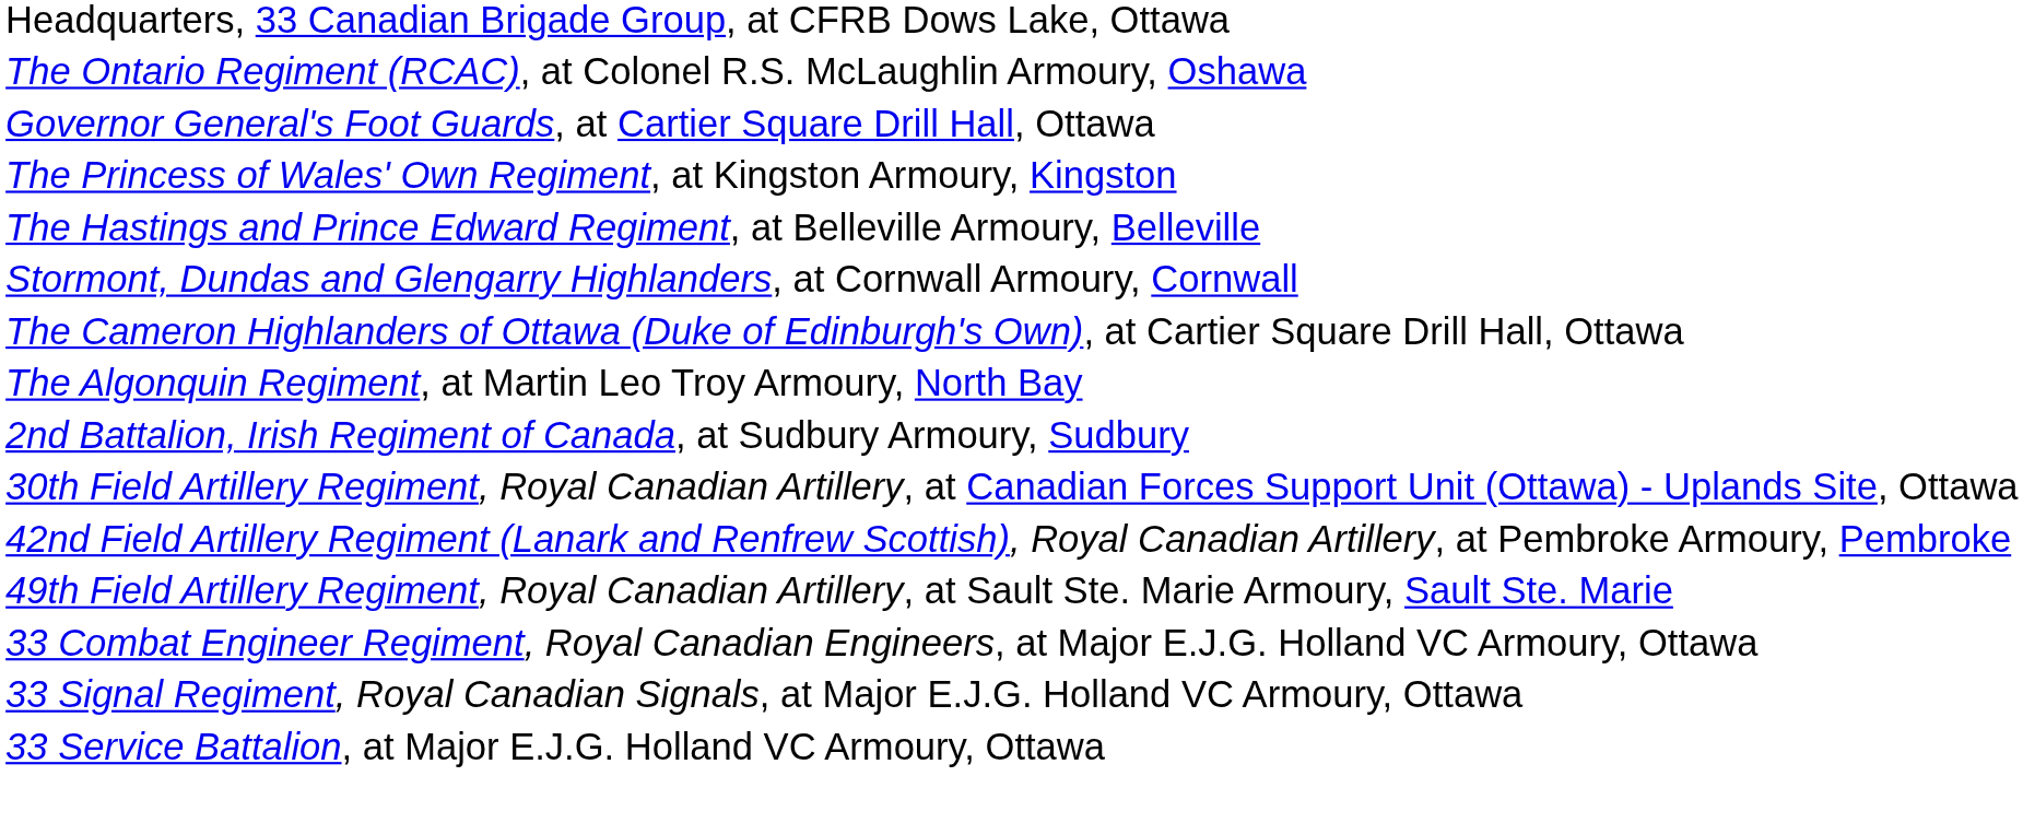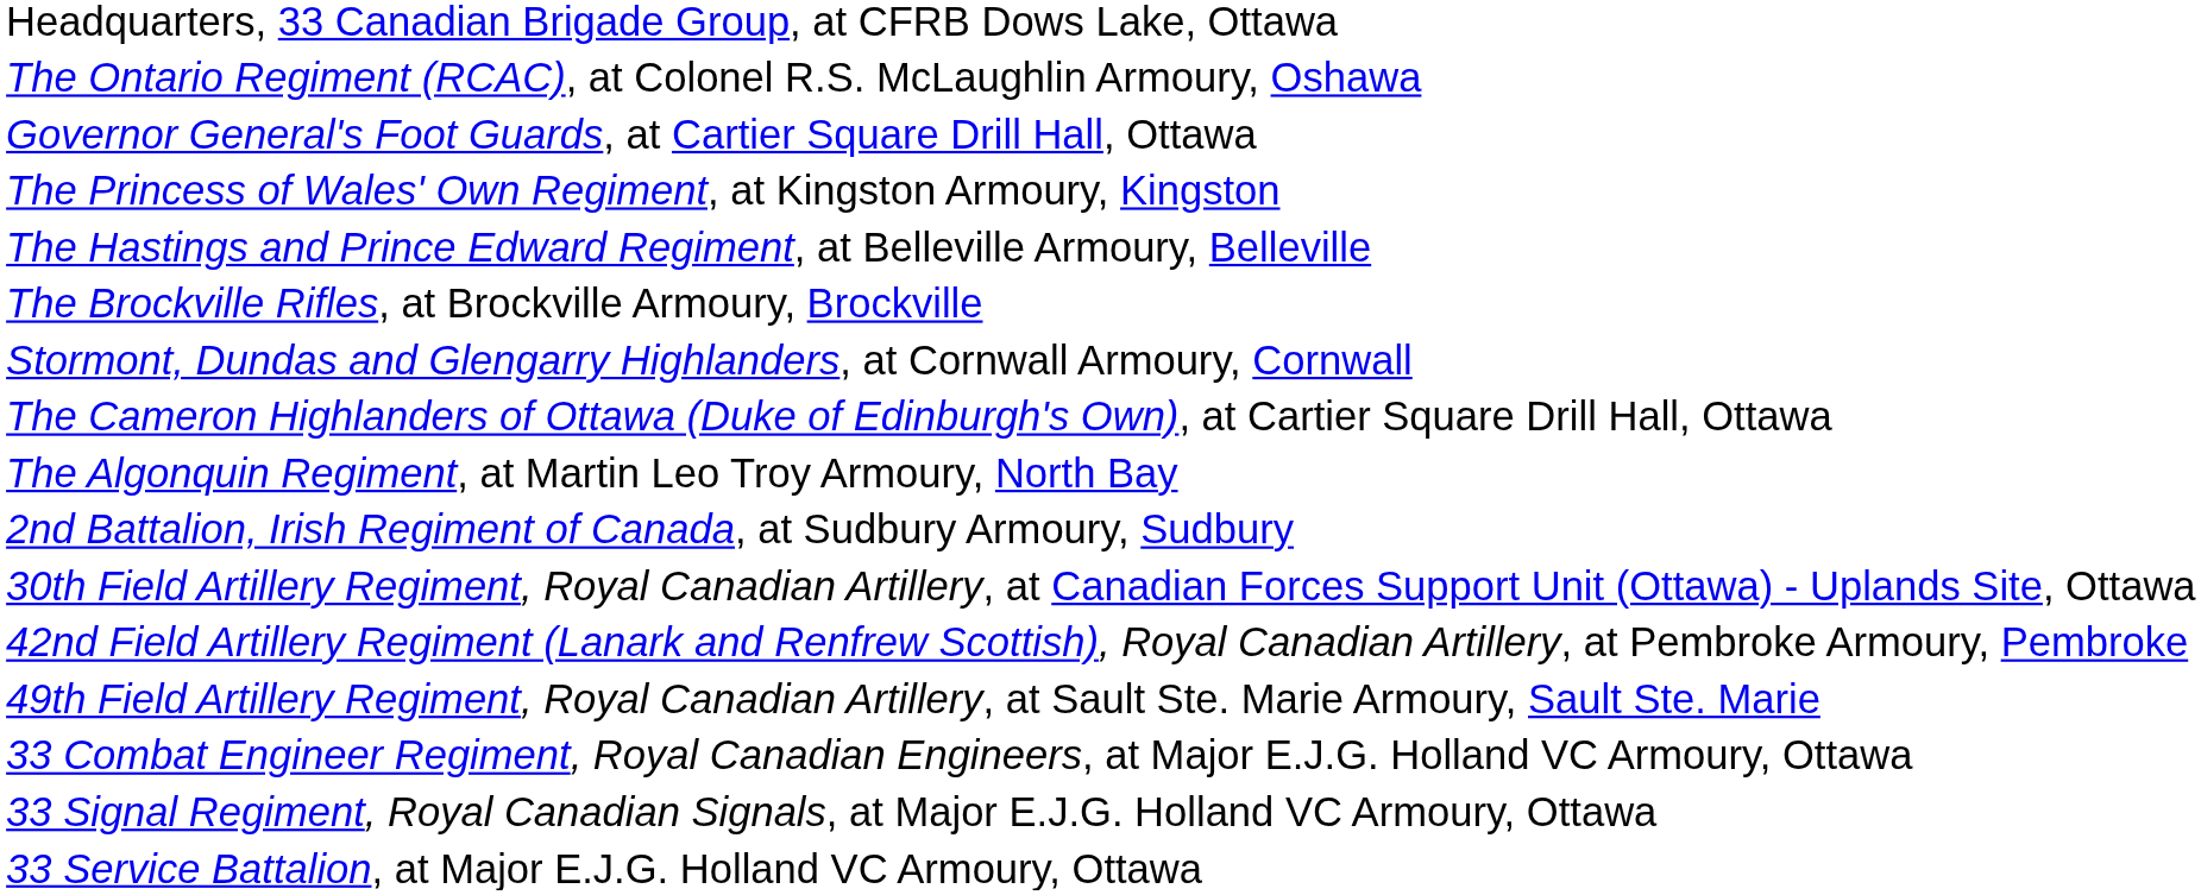+ row: The Brockville Rifles, at Brockville Armoury, Brockville
